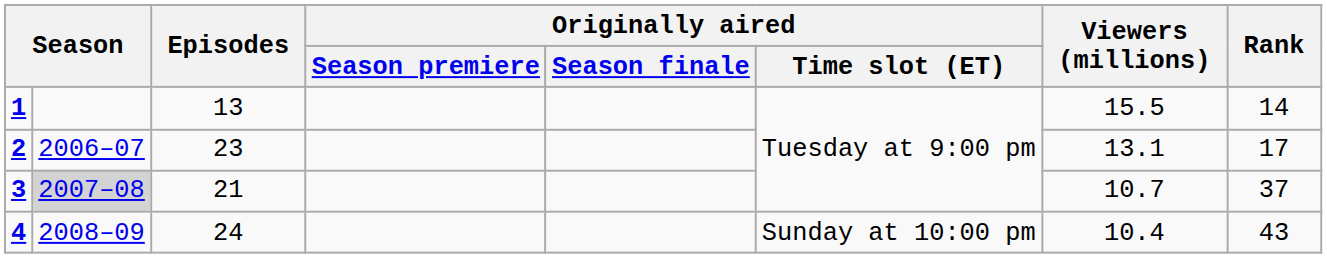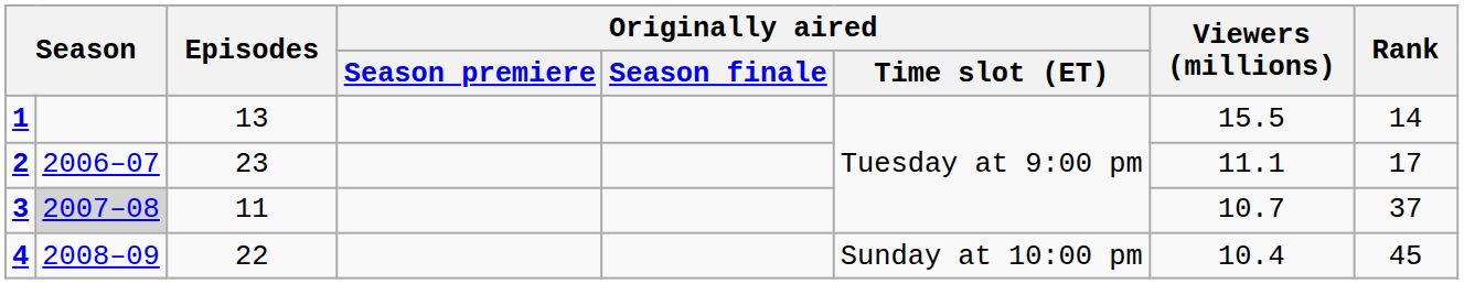2 | Viewers (millions): 13.1 -> 11.1
3 | Episodes: 21 -> 11
4 | Episodes: 24 -> 22
4 | Rank: 43 -> 45
